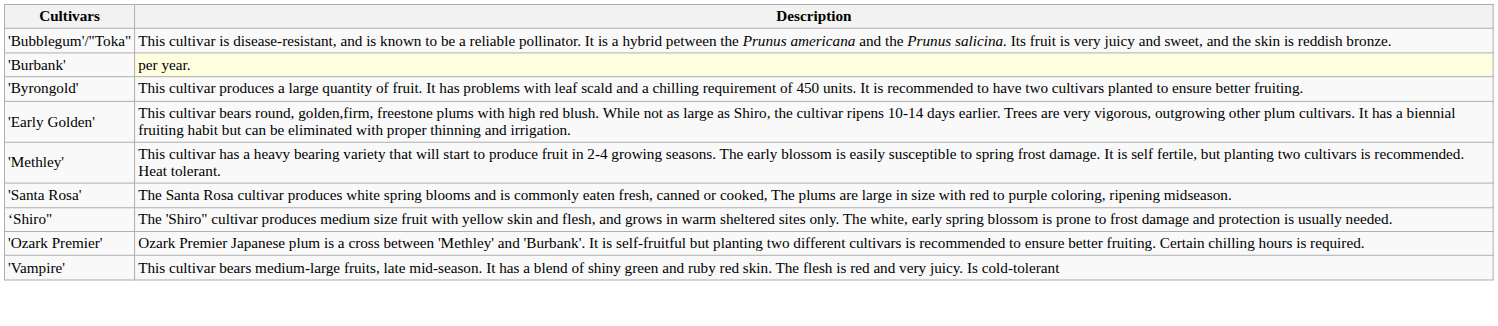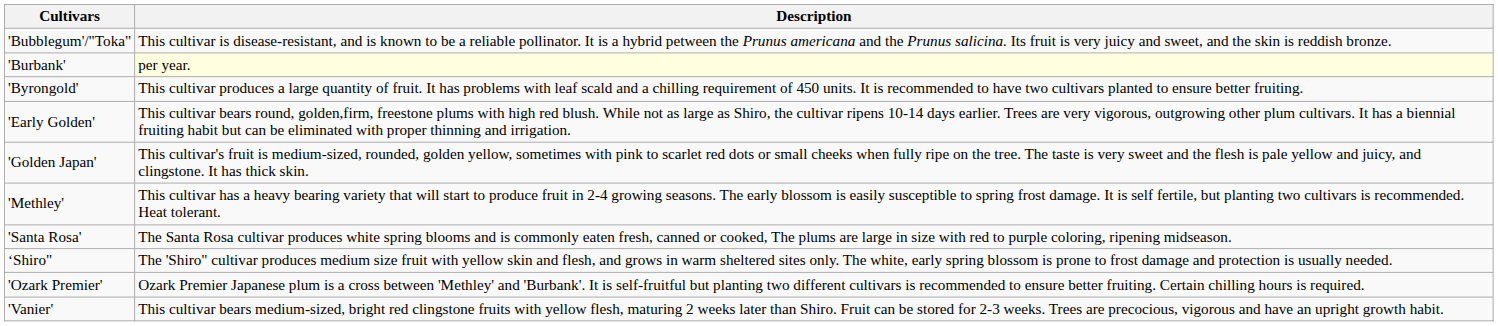+ row: 'Golden Japan' | This cultivar's fruit is medium-sized, rounded, golden yellow, sometimes with pink to scarlet red dots or small cheeks when fully ripe on the tree. The taste is very sweet and the flesh is pale yellow and juicy, and clingstone. It has thick skin.
- row: 'Vampire' | This cultivar bears medium-large fruits, late mid-season. It has a blend of shiny green and ruby red skin. The flesh is red and very juicy. Is cold-tolerant
+ row: 'Vanier' | This cultivar bears medium-sized, bright red clingstone fruits with yellow flesh, maturing 2 weeks later than Shiro. Fruit can be stored for 2-3 weeks. Trees are precocious, vigorous and have an upright growth habit.
